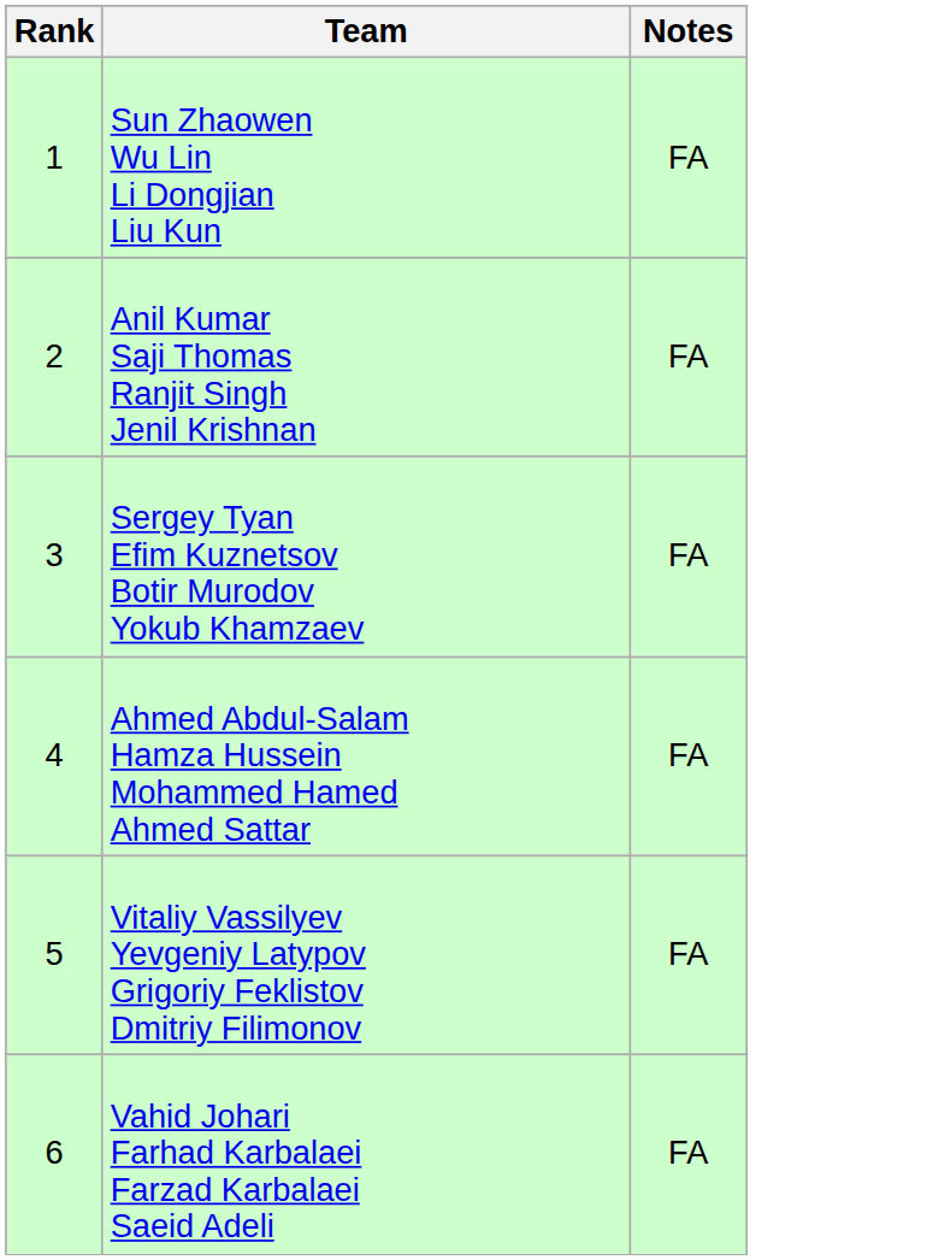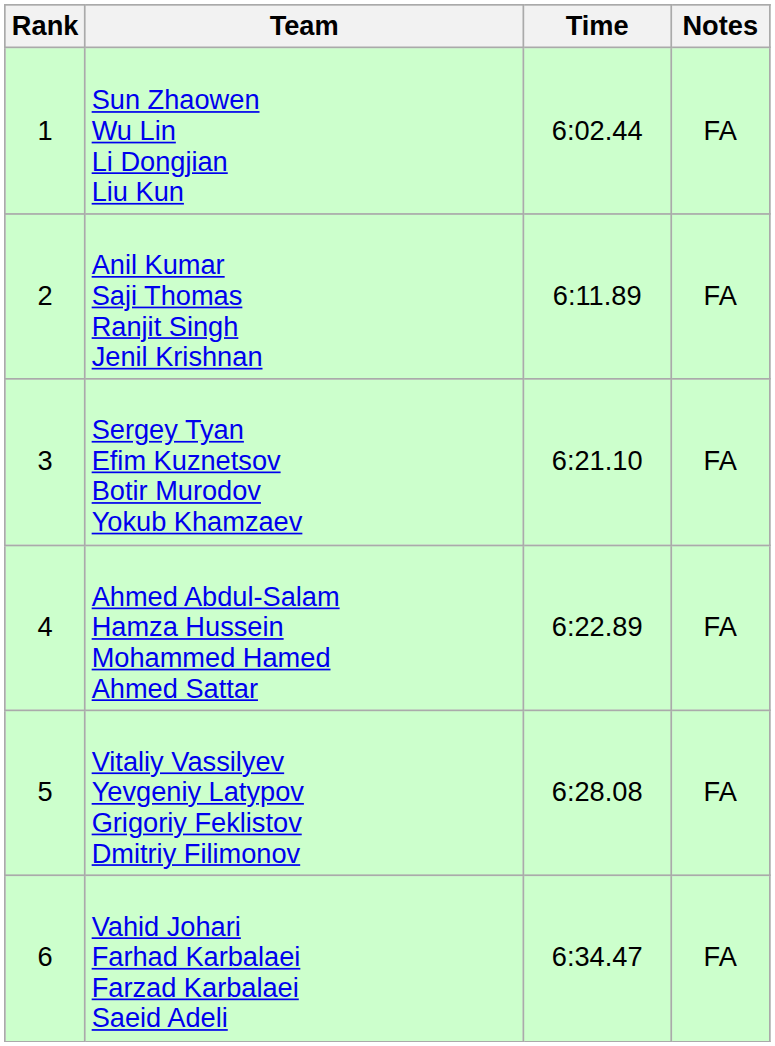+ column: Time | 6:02.44 | 6:11.89 | 6:21.10 | 6:22.89 | 6:28.08 | 6:34.47
